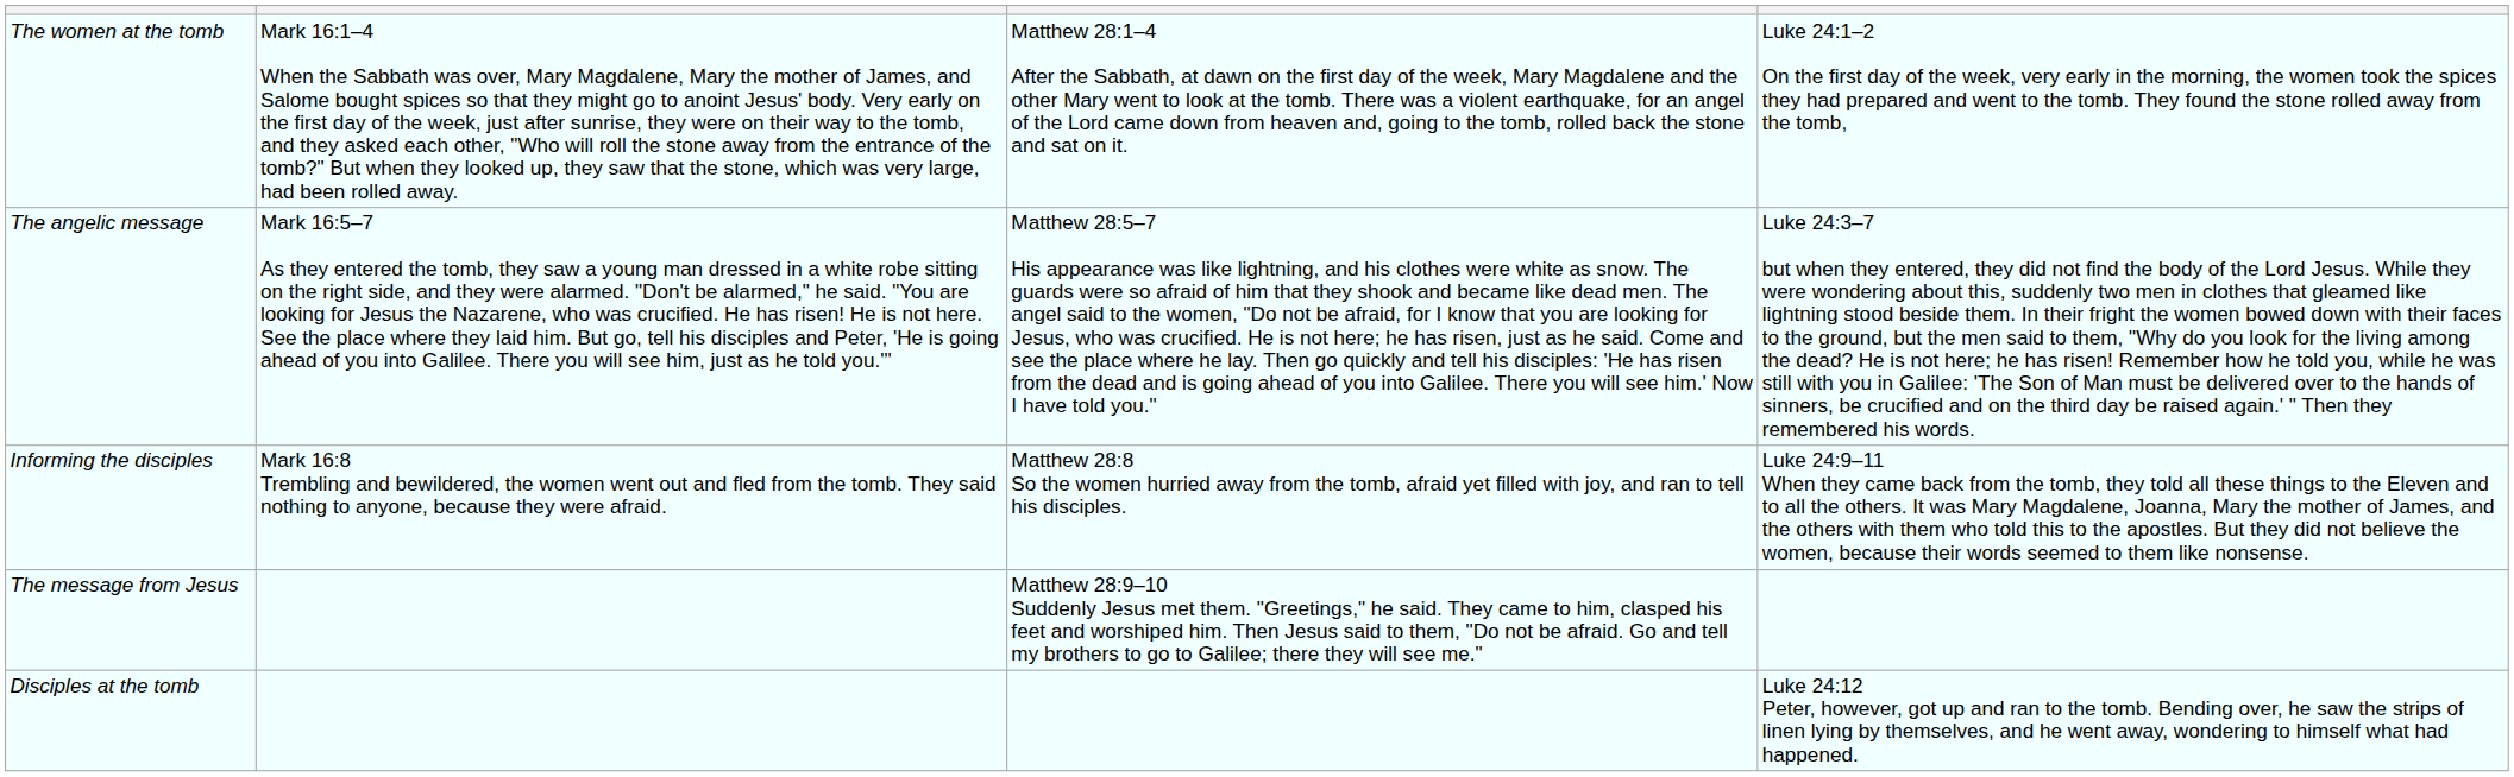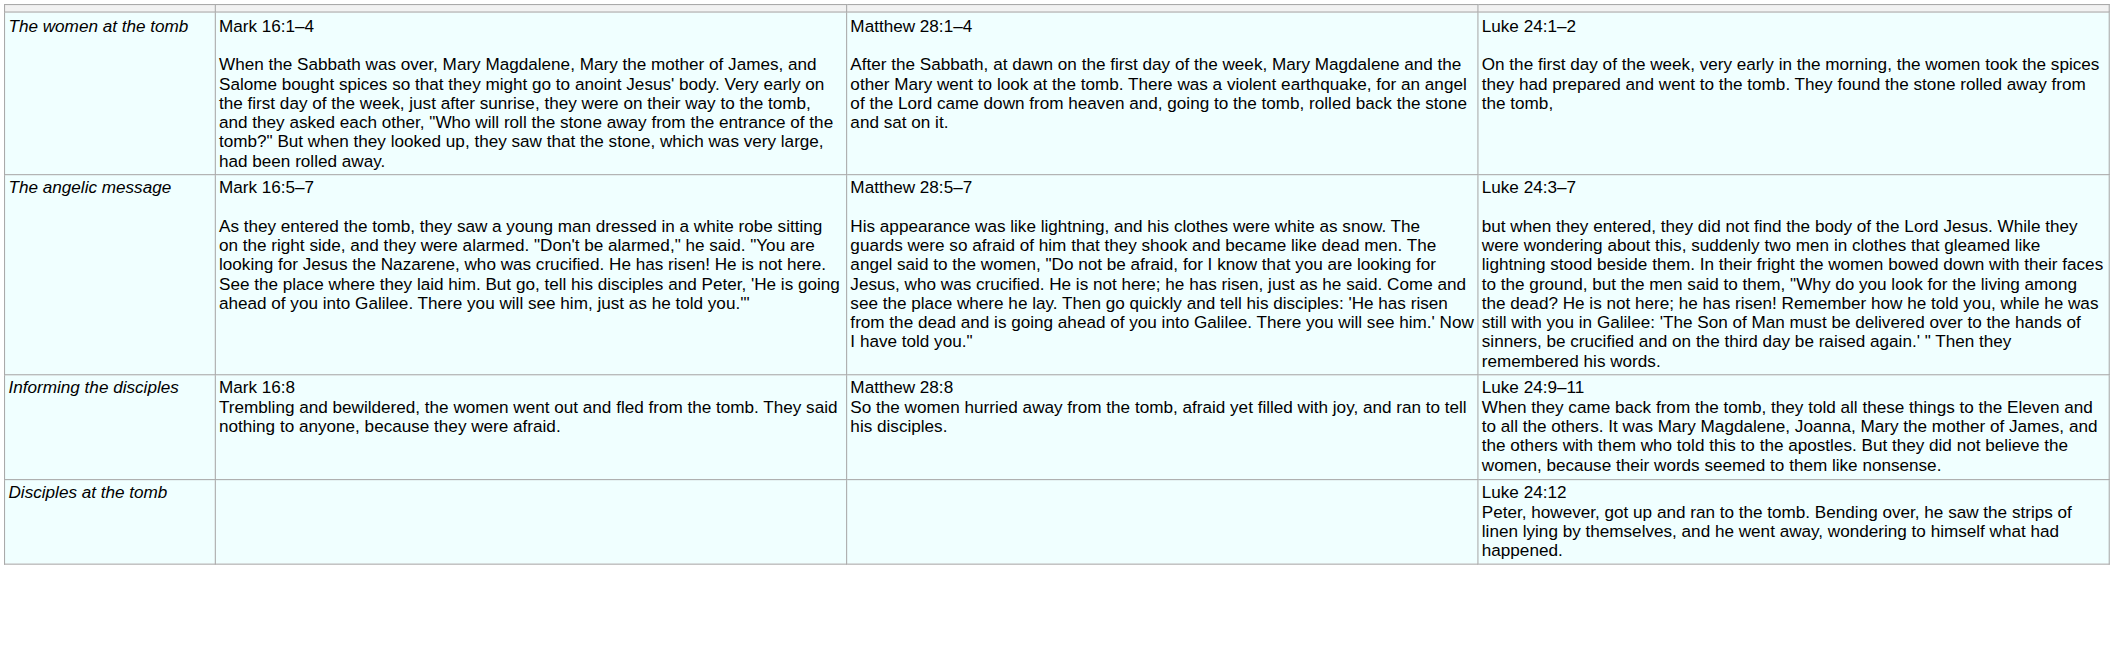- row: The message from Jesus | Matthew 28:9–10 Suddenly Jesus met them. "Greetings," he said. They came to him, clasped his feet and worshiped him. Then Jesus said to them, "Do not be afraid. Go and tell my brothers to go to Galilee; there they will see me."
